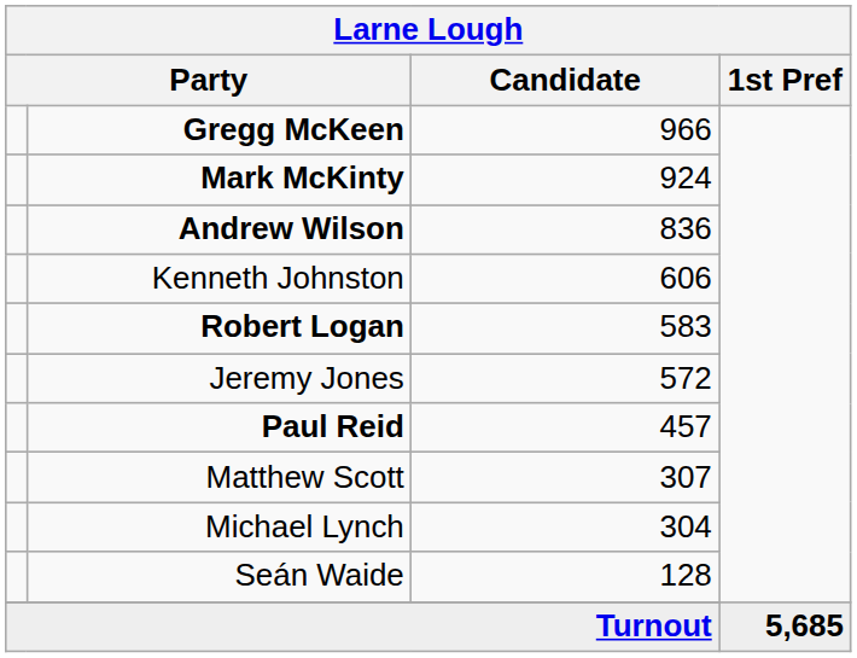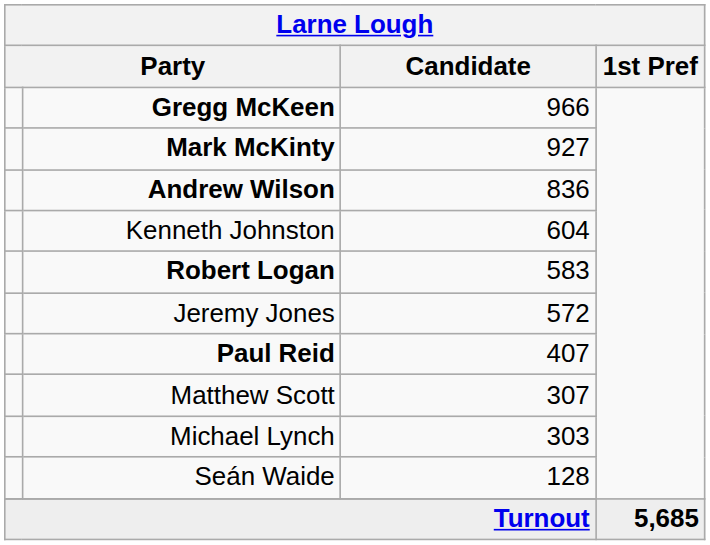Mark McKinty | Candidate: 924 -> 927
Kenneth Johnston | Candidate: 606 -> 604
Paul Reid | Candidate: 457 -> 407
Michael Lynch | Candidate: 304 -> 303
